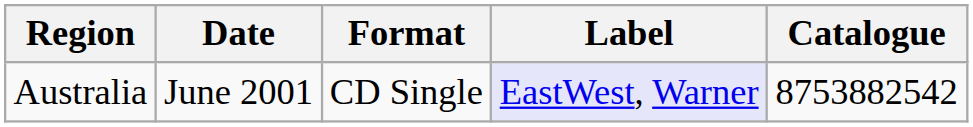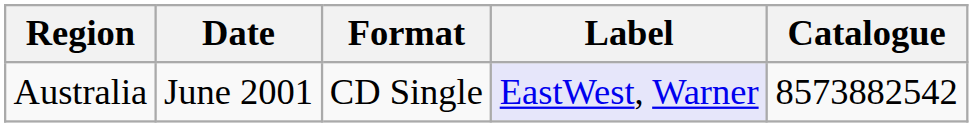Australia | Catalogue: 8753882542 -> 8573882542
